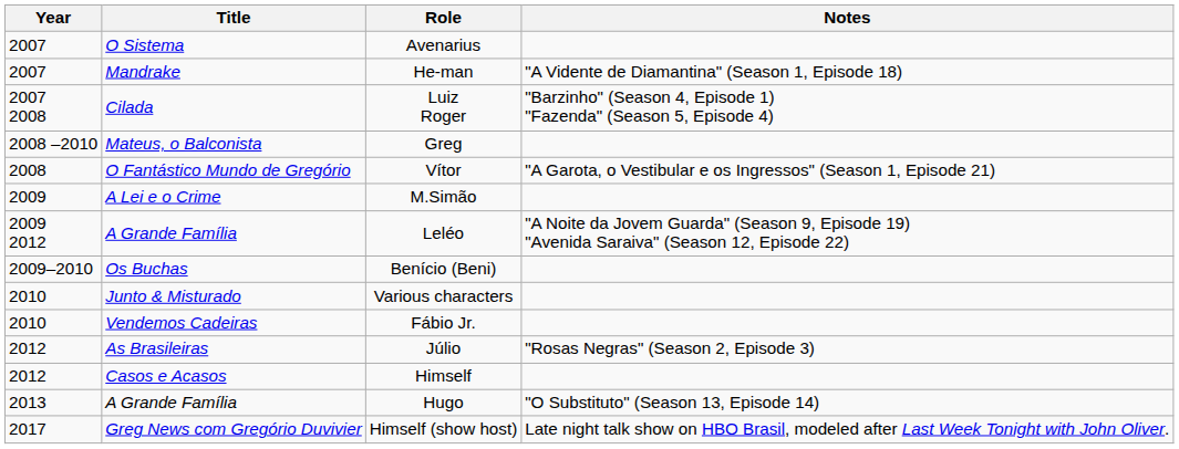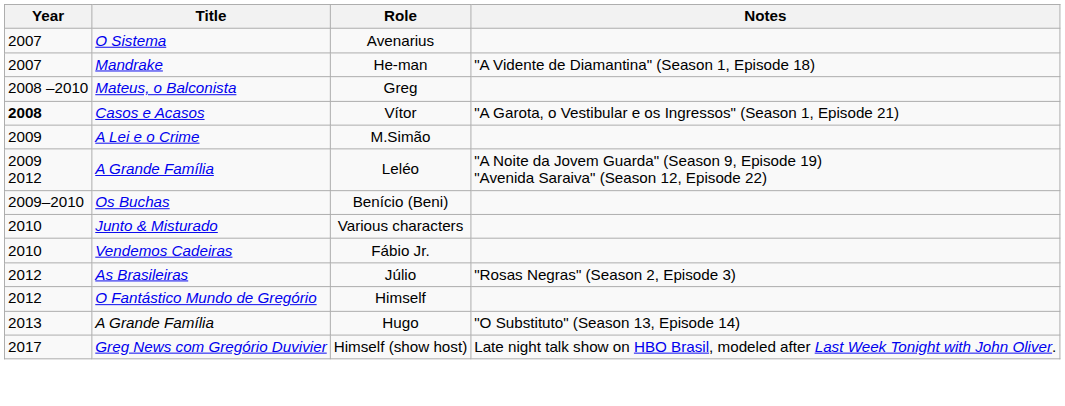- row: 2007 2008 | Cilada | Luiz Roger | "Barzinho" (Season 4, Episode 1) "Fazenda" (Season 5, Episode 4)
Vítor | Year: normal -> bold
Vítor | Title: O Fantástico Mundo de Gregório -> Casos e Acasos
Himself | Title: Casos e Acasos -> O Fantástico Mundo de Gregório
